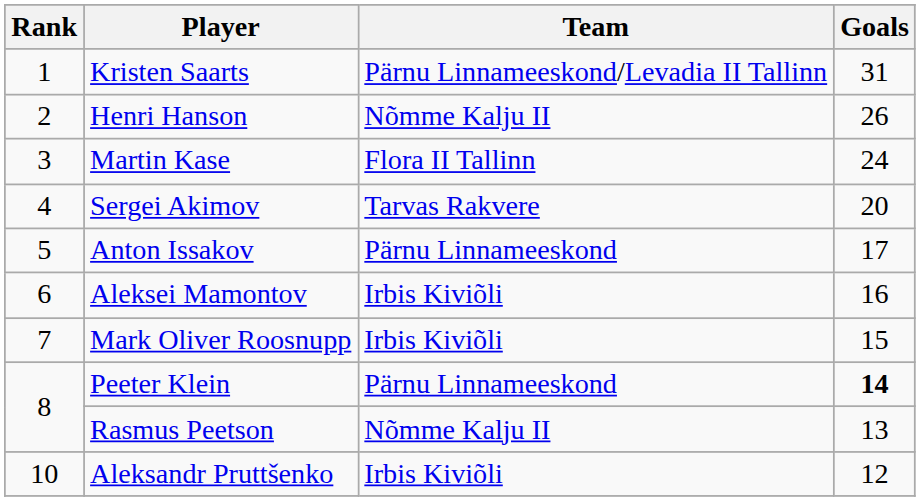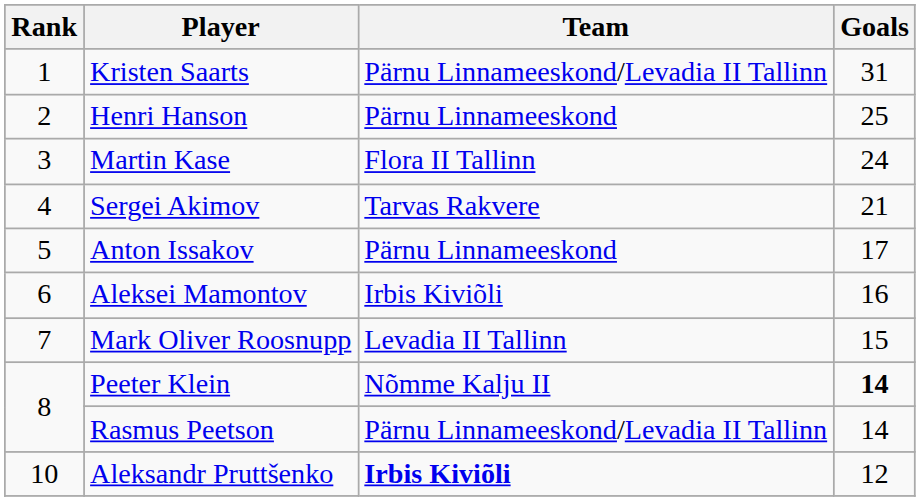Henri Hanson | Team: Nõmme Kalju II -> Pärnu Linnameeskond
Henri Hanson | Goals: 26 -> 25
Sergei Akimov | Goals: 20 -> 21
Mark Oliver Roosnupp | Team: Irbis Kiviõli -> Levadia II Tallinn
Peeter Klein | Team: Pärnu Linnameeskond -> Nõmme Kalju II
Rasmus Peetson | Team: Nõmme Kalju II -> Pärnu Linnameeskond/Levadia II Tallinn
Rasmus Peetson | Goals: 13 -> 14
Aleksandr Pruttšenko | Team: normal -> bold
